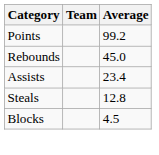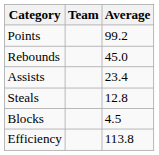+ row: Efficiency | 113.8
